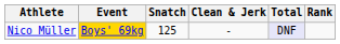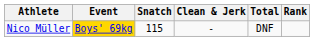Nico Müller | Snatch: 125 -> 115
Nico Müller | Total: lavender background -> no background
